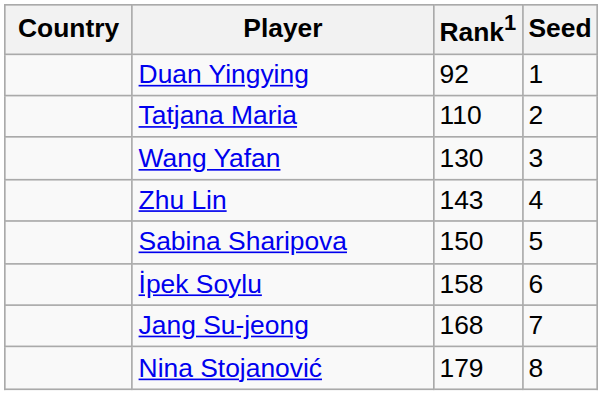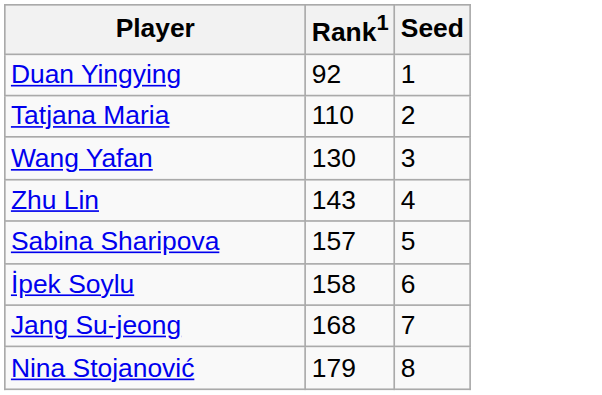- column: Country
Sabina Sharipova | Rank1: 150 -> 157
